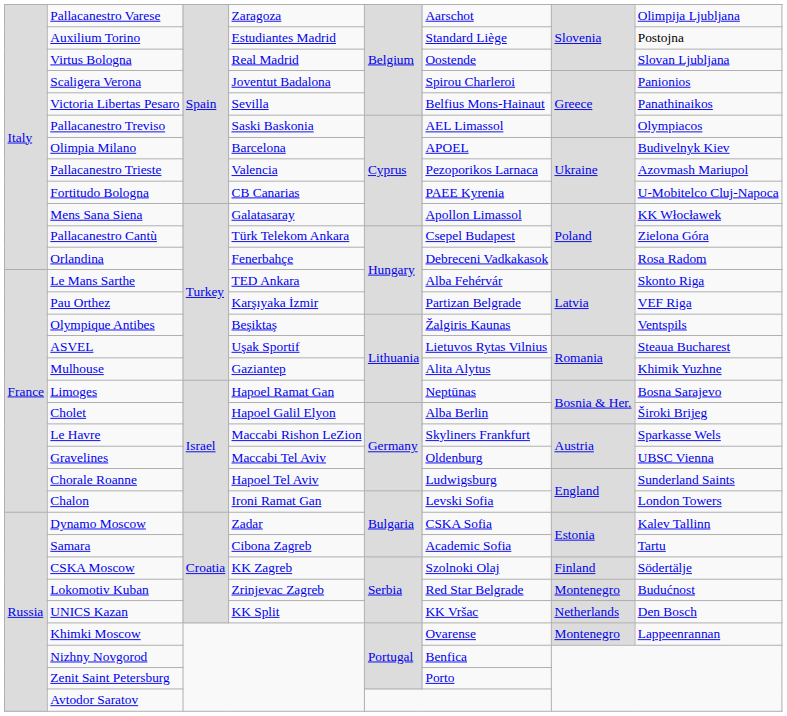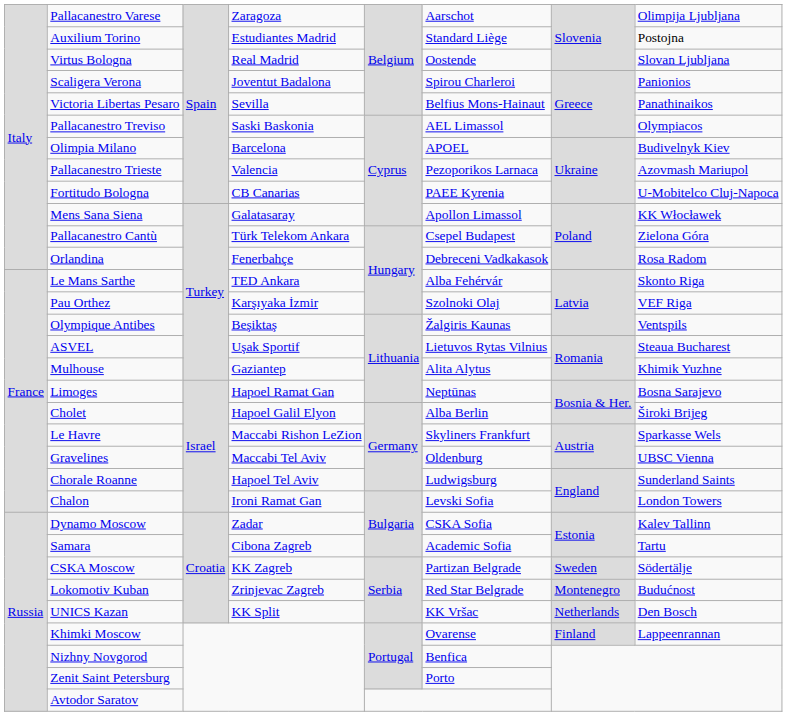Pau Orthez | column 6: Partizan Belgrade -> Szolnoki Olaj
CSKA Moscow | column 6: Szolnoki Olaj -> Partizan Belgrade
CSKA Moscow | column 7: Finland -> Sweden
Khimki Moscow | column 7: Montenegro -> Finland
